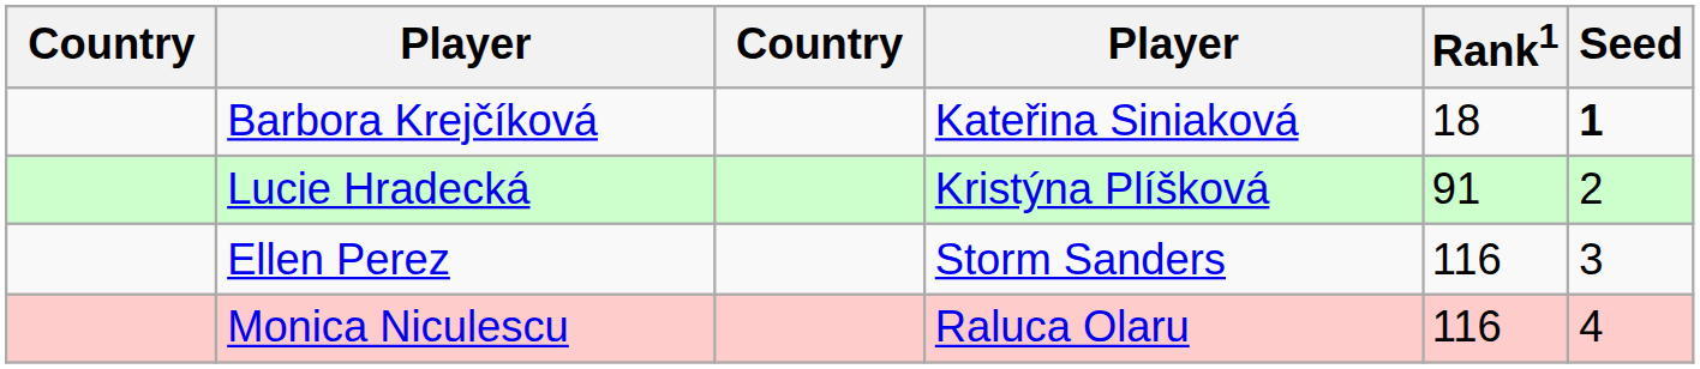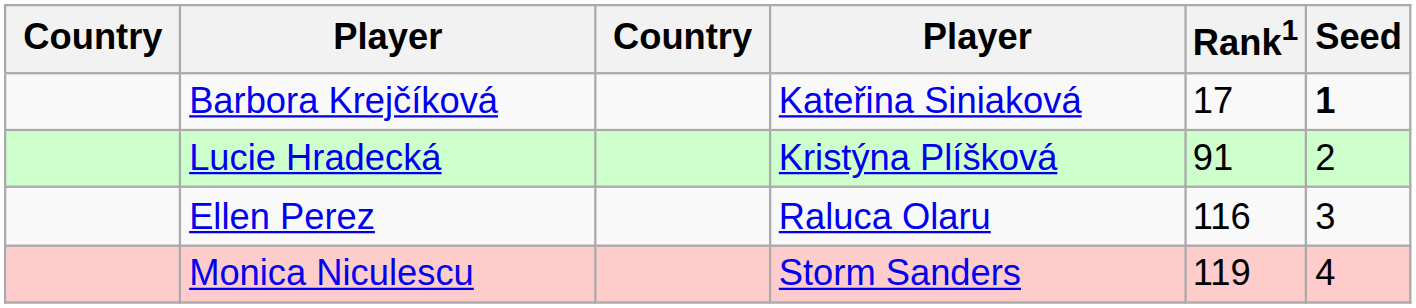Barbora Krejčíková | Rank1: 18 -> 17
Ellen Perez | column 4: Storm Sanders -> Raluca Olaru
Monica Niculescu | column 4: Raluca Olaru -> Storm Sanders
Monica Niculescu | Rank1: 116 -> 119
